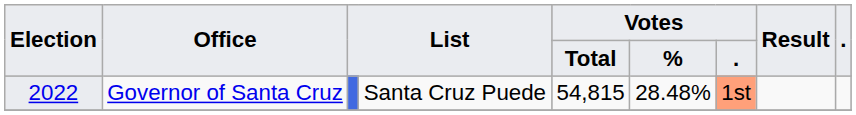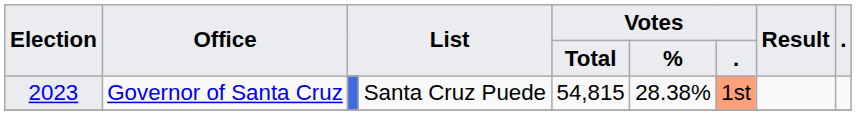Governor of Santa Cruz | Election: 2022 -> 2023
Governor of Santa Cruz | Votes / %: 28.48% -> 28.38%
